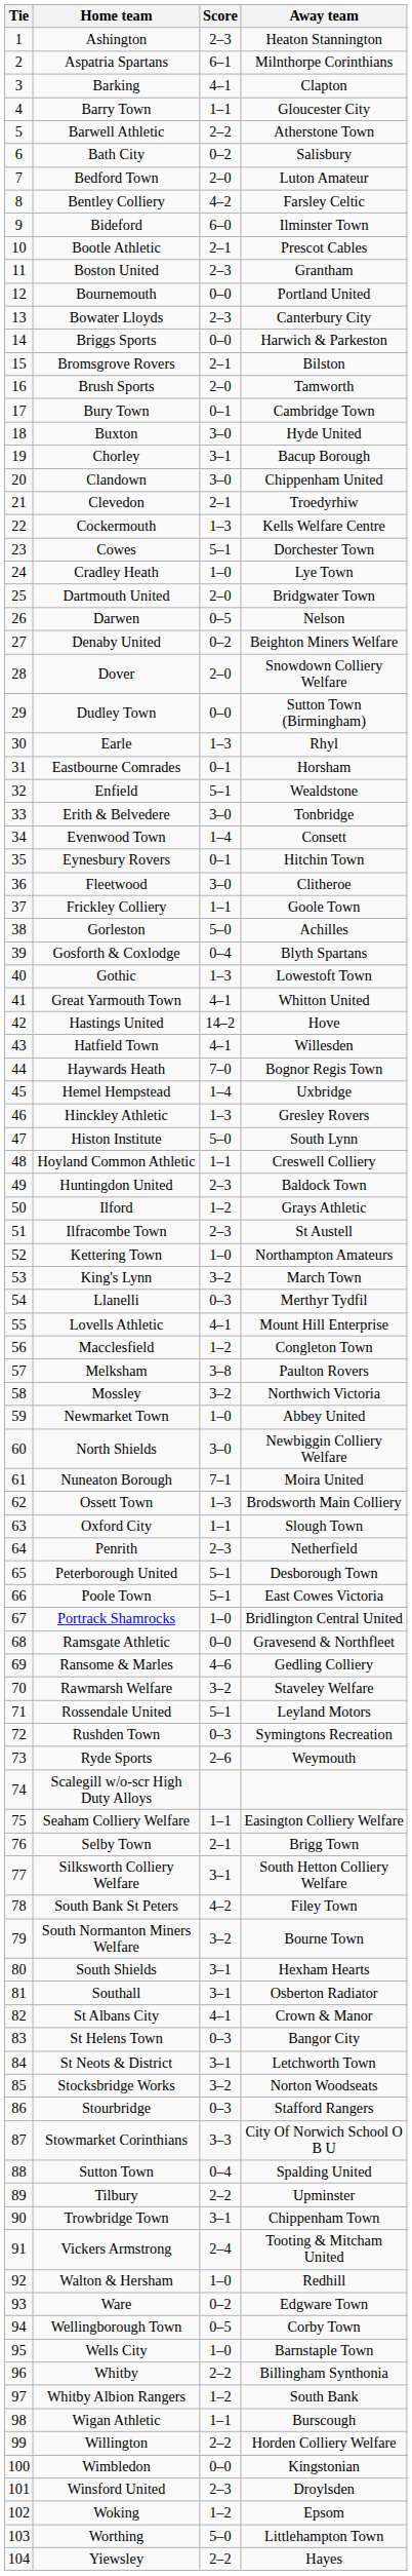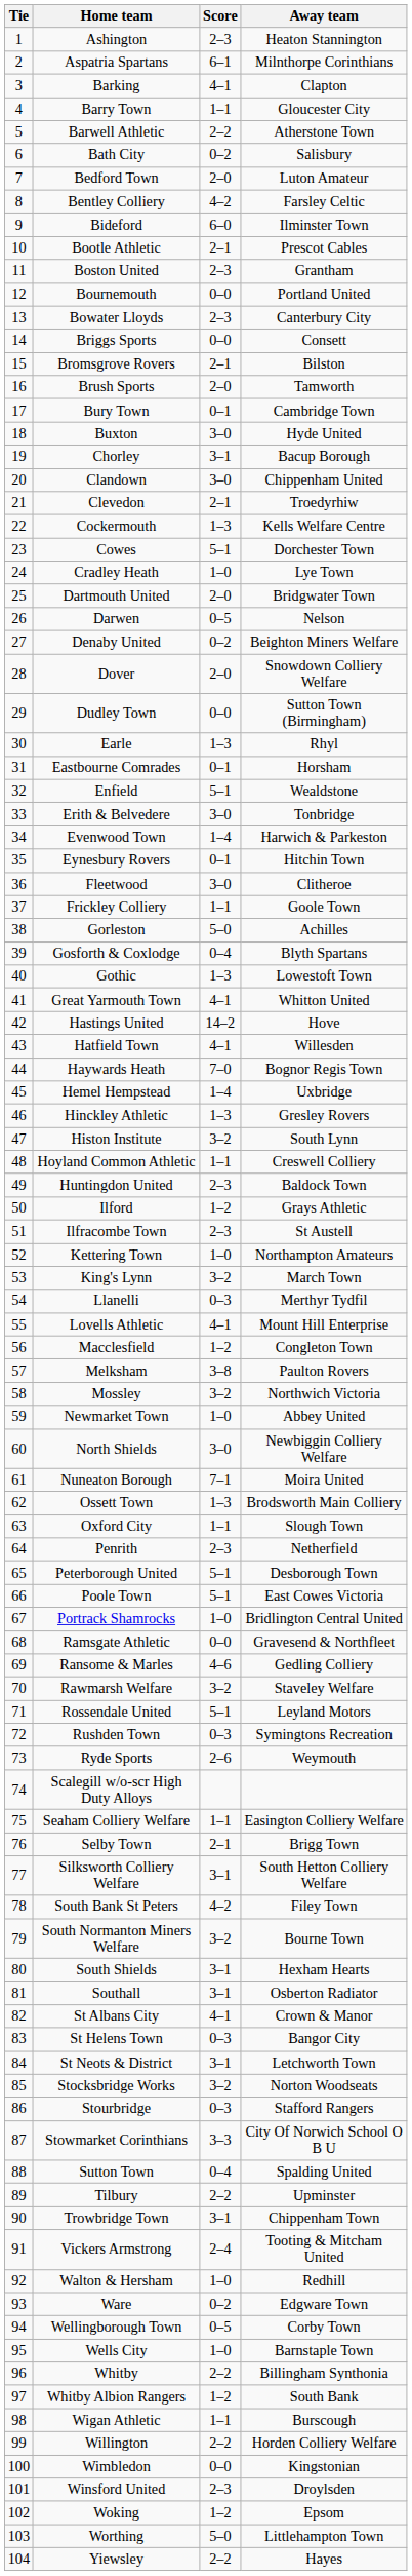Briggs Sports | Away team: Harwich & Parkeston -> Consett
Evenwood Town | Away team: Consett -> Harwich & Parkeston
Histon Institute | Score: 5–0 -> 3–2
